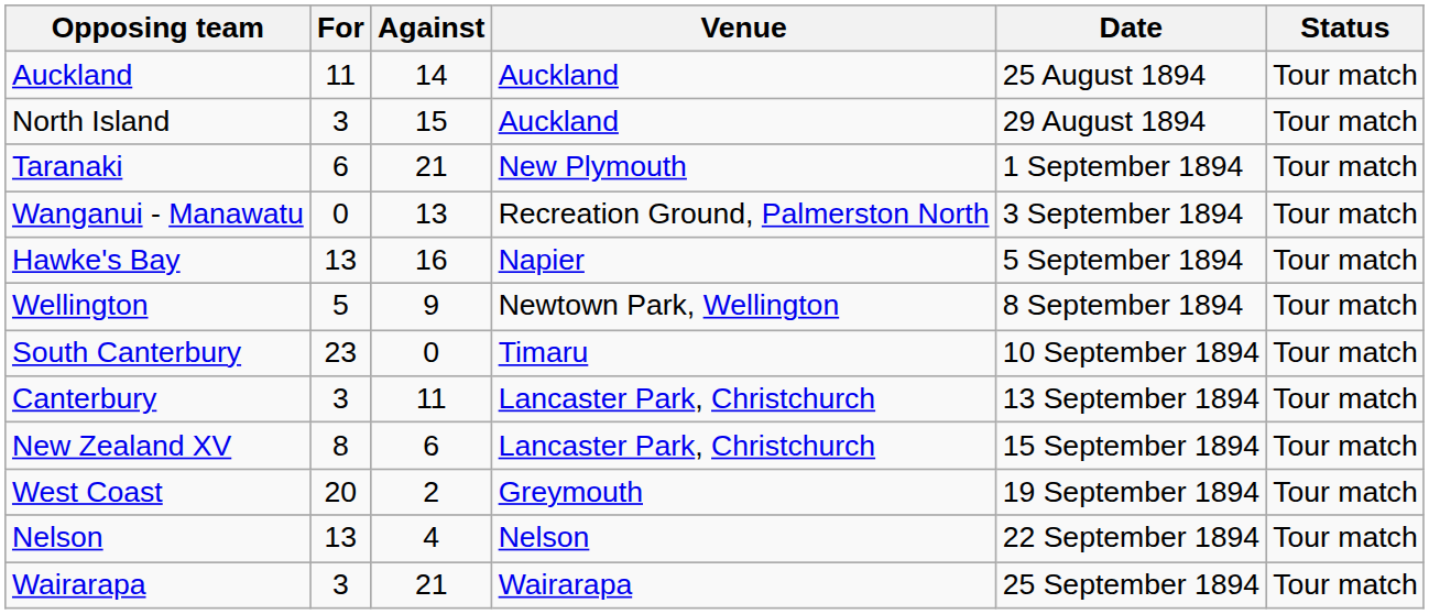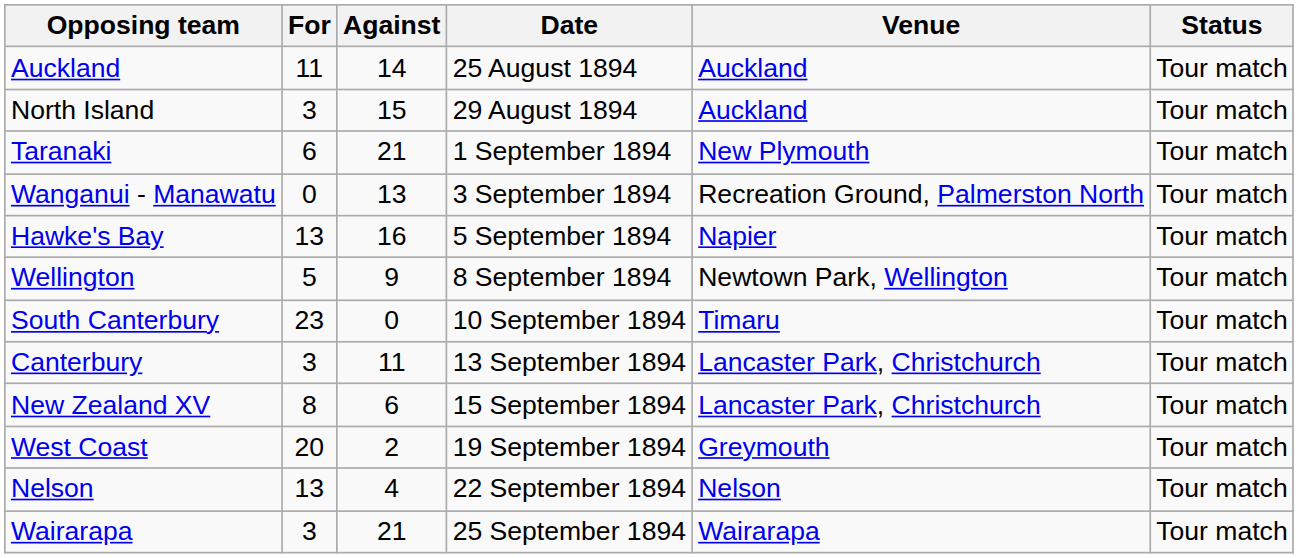columns swapped: Date <-> Venue
